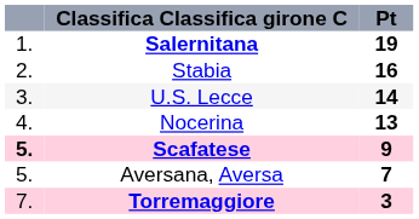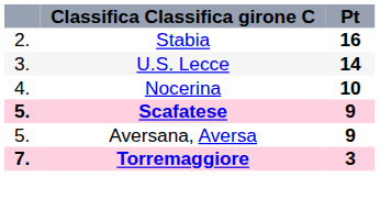- row: 1. | Salernitana | 19
Nocerina | Pt: 13 -> 10
Aversana, Aversa | Pt: 7 -> 9
Torremaggiore | column 1: normal -> bold
